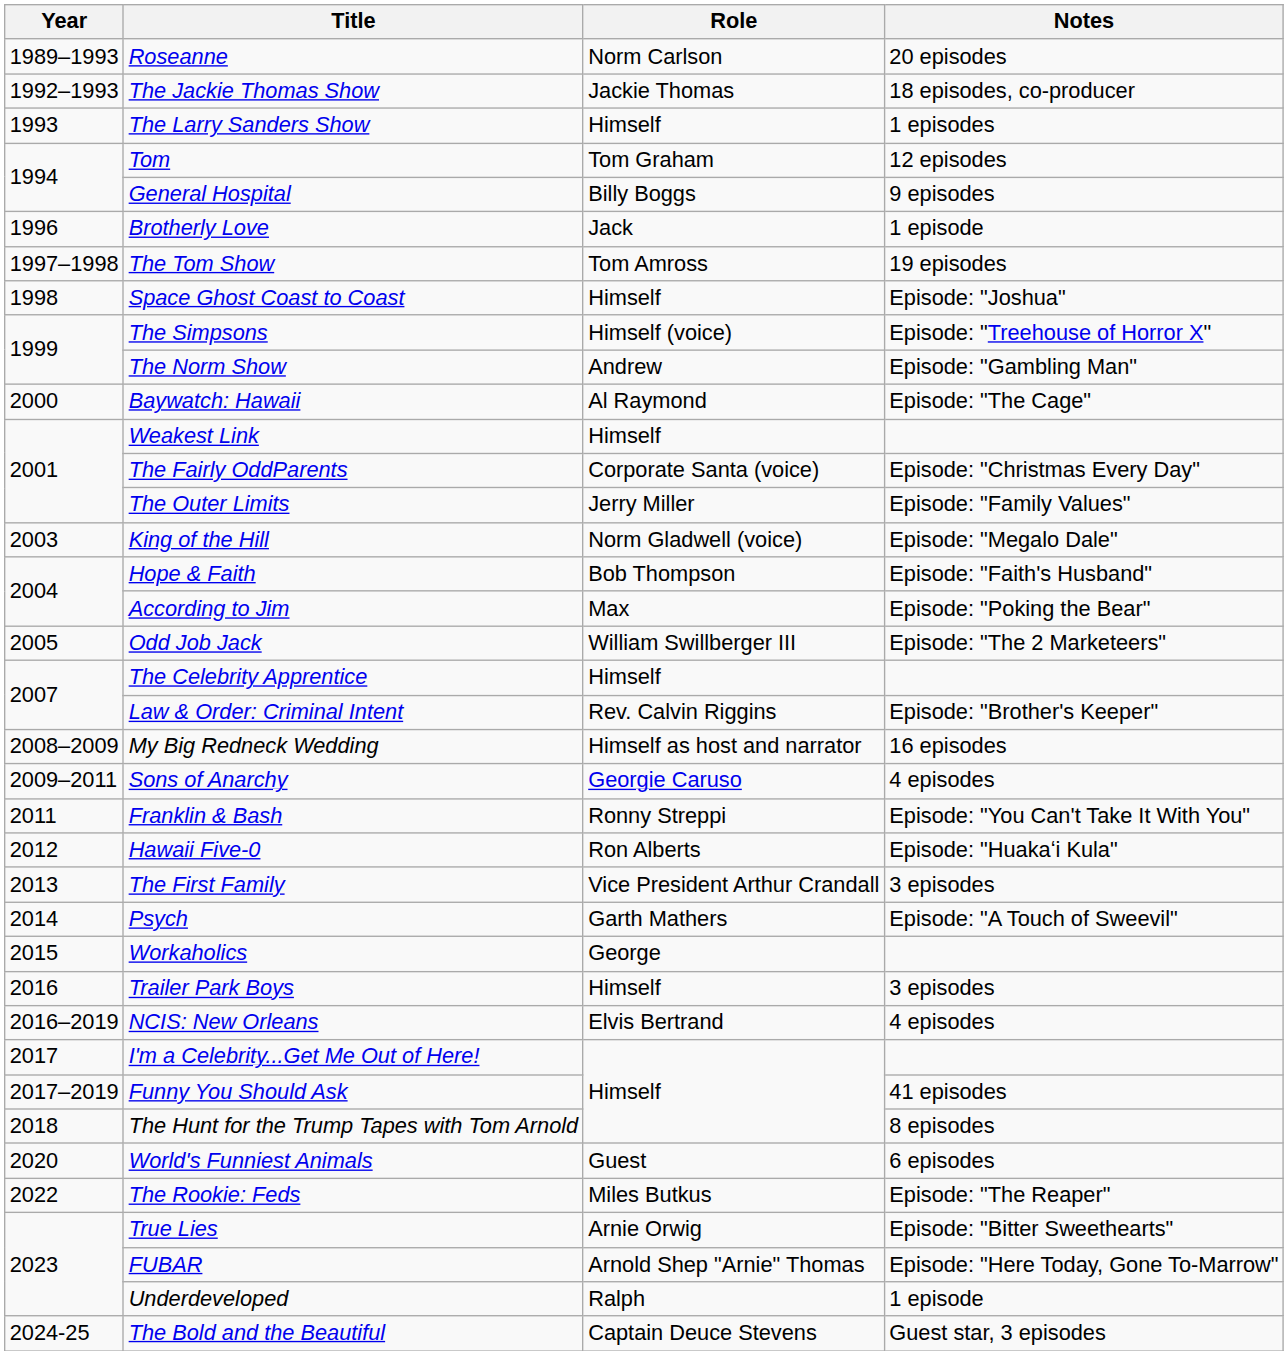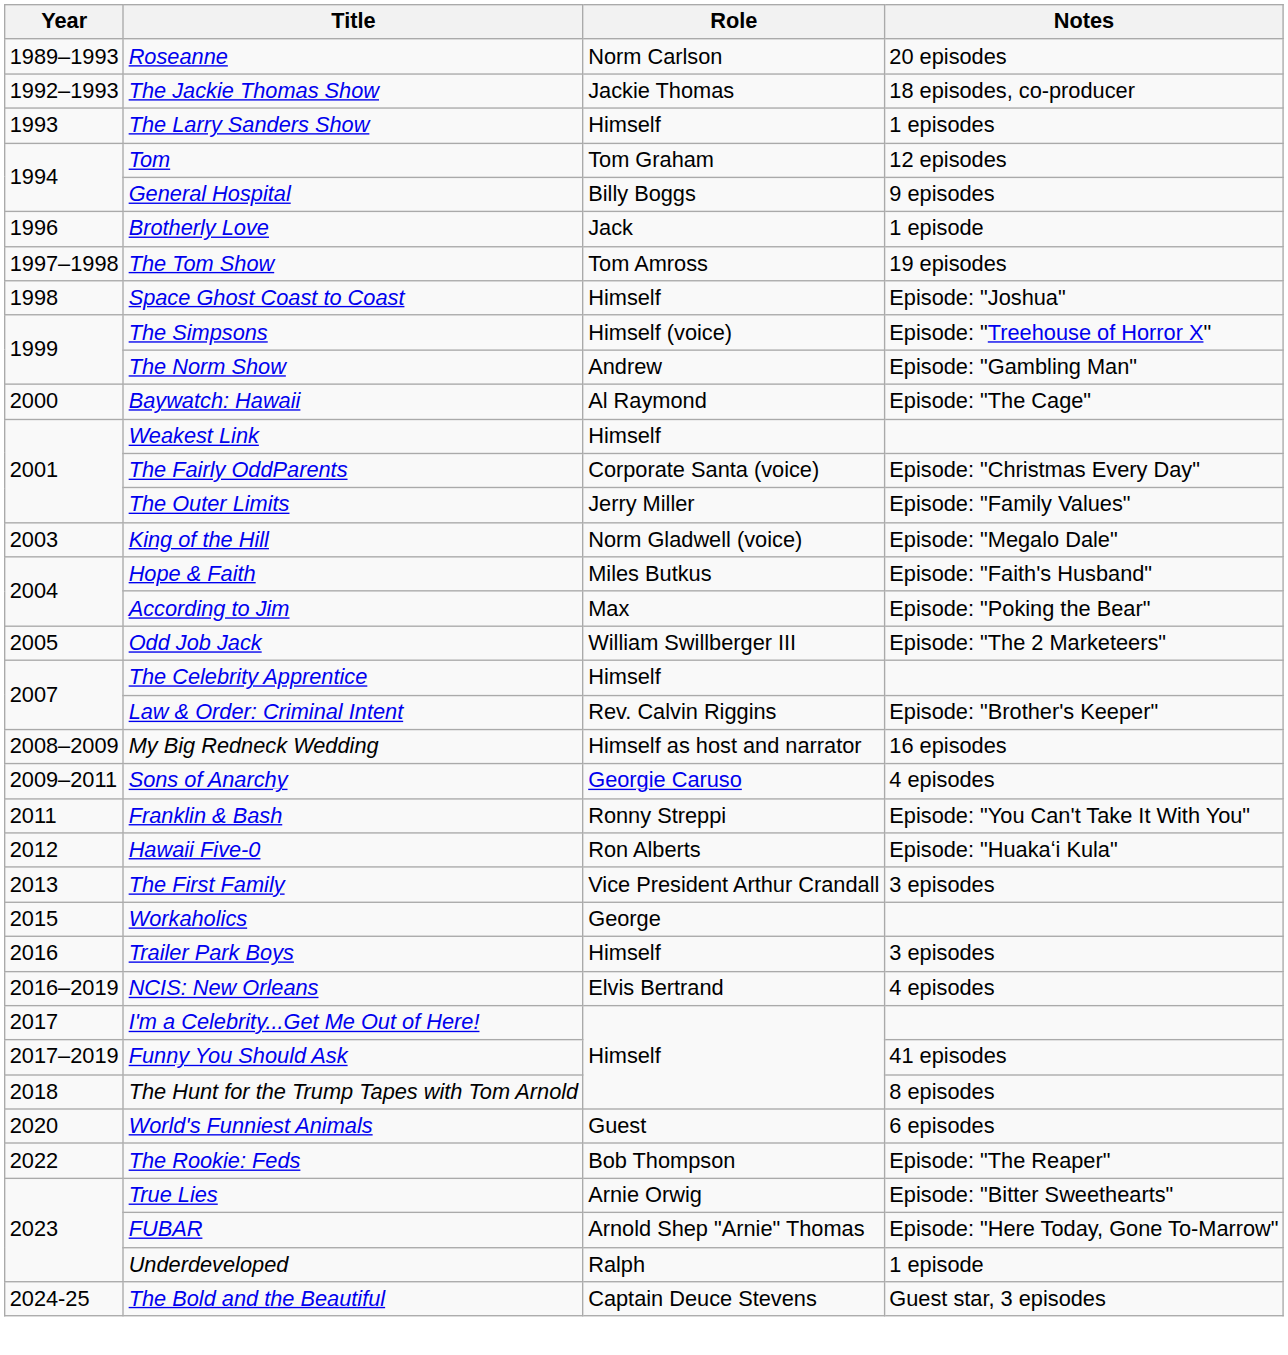Hope & Faith | Role: Bob Thompson -> Miles Butkus
- row: 2014 | Psych | Garth Mathers | Episode: "A Touch of Sweevil"
The Rookie: Feds | Role: Miles Butkus -> Bob Thompson
